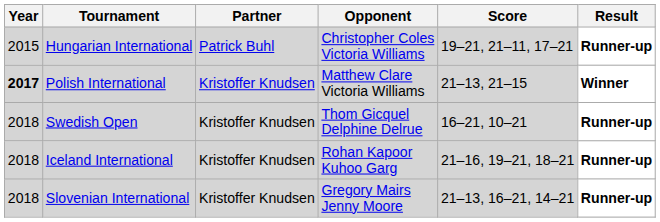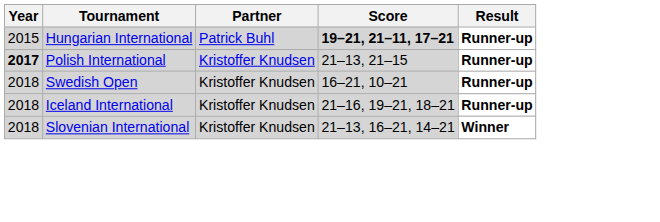- column: Opponent | Christopher Coles Victoria Williams | Matthew Clare Victoria Williams | Thom Gicquel Delphine Delrue | Rohan Kapoor Kuhoo Garg | Gregory Mairs Jenny Moore
Hungarian International | Score: normal -> bold
Polish International | Result: Winner -> Runner-up
Slovenian International | Result: Runner-up -> Winner
